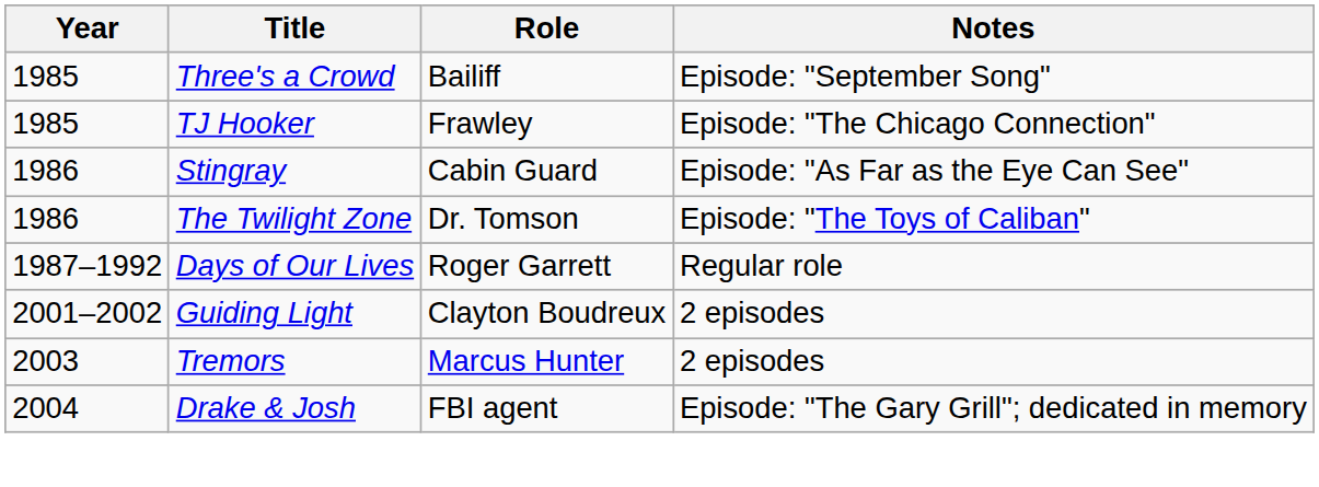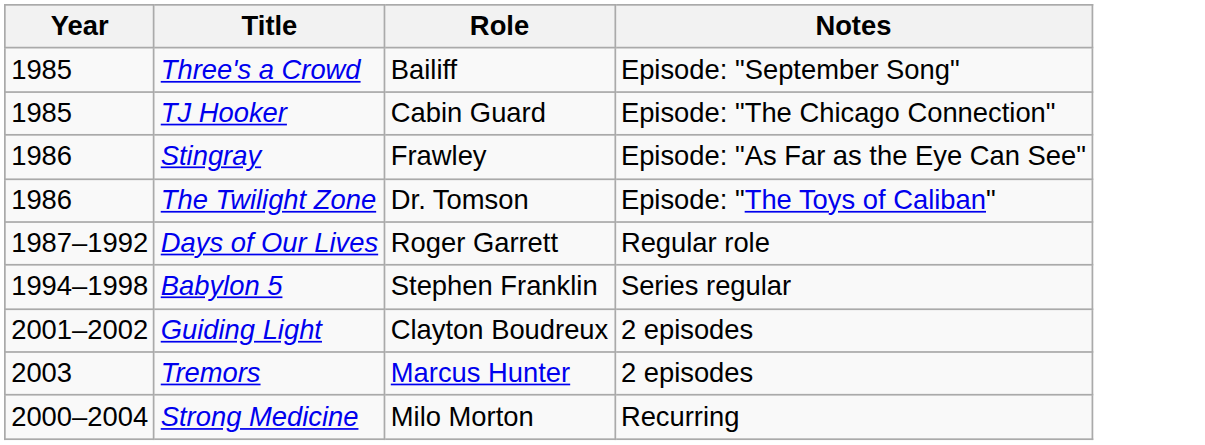TJ Hooker | Role: Frawley -> Cabin Guard
Stingray | Role: Cabin Guard -> Frawley
+ row: 1994–1998 | Babylon 5 | Stephen Franklin | Series regular
- row: 2004 | Drake & Josh | FBI agent | Episode: "The Gary Grill"; dedicated in memory
+ row: 2000–2004 | Strong Medicine | Milo Morton | Recurring
